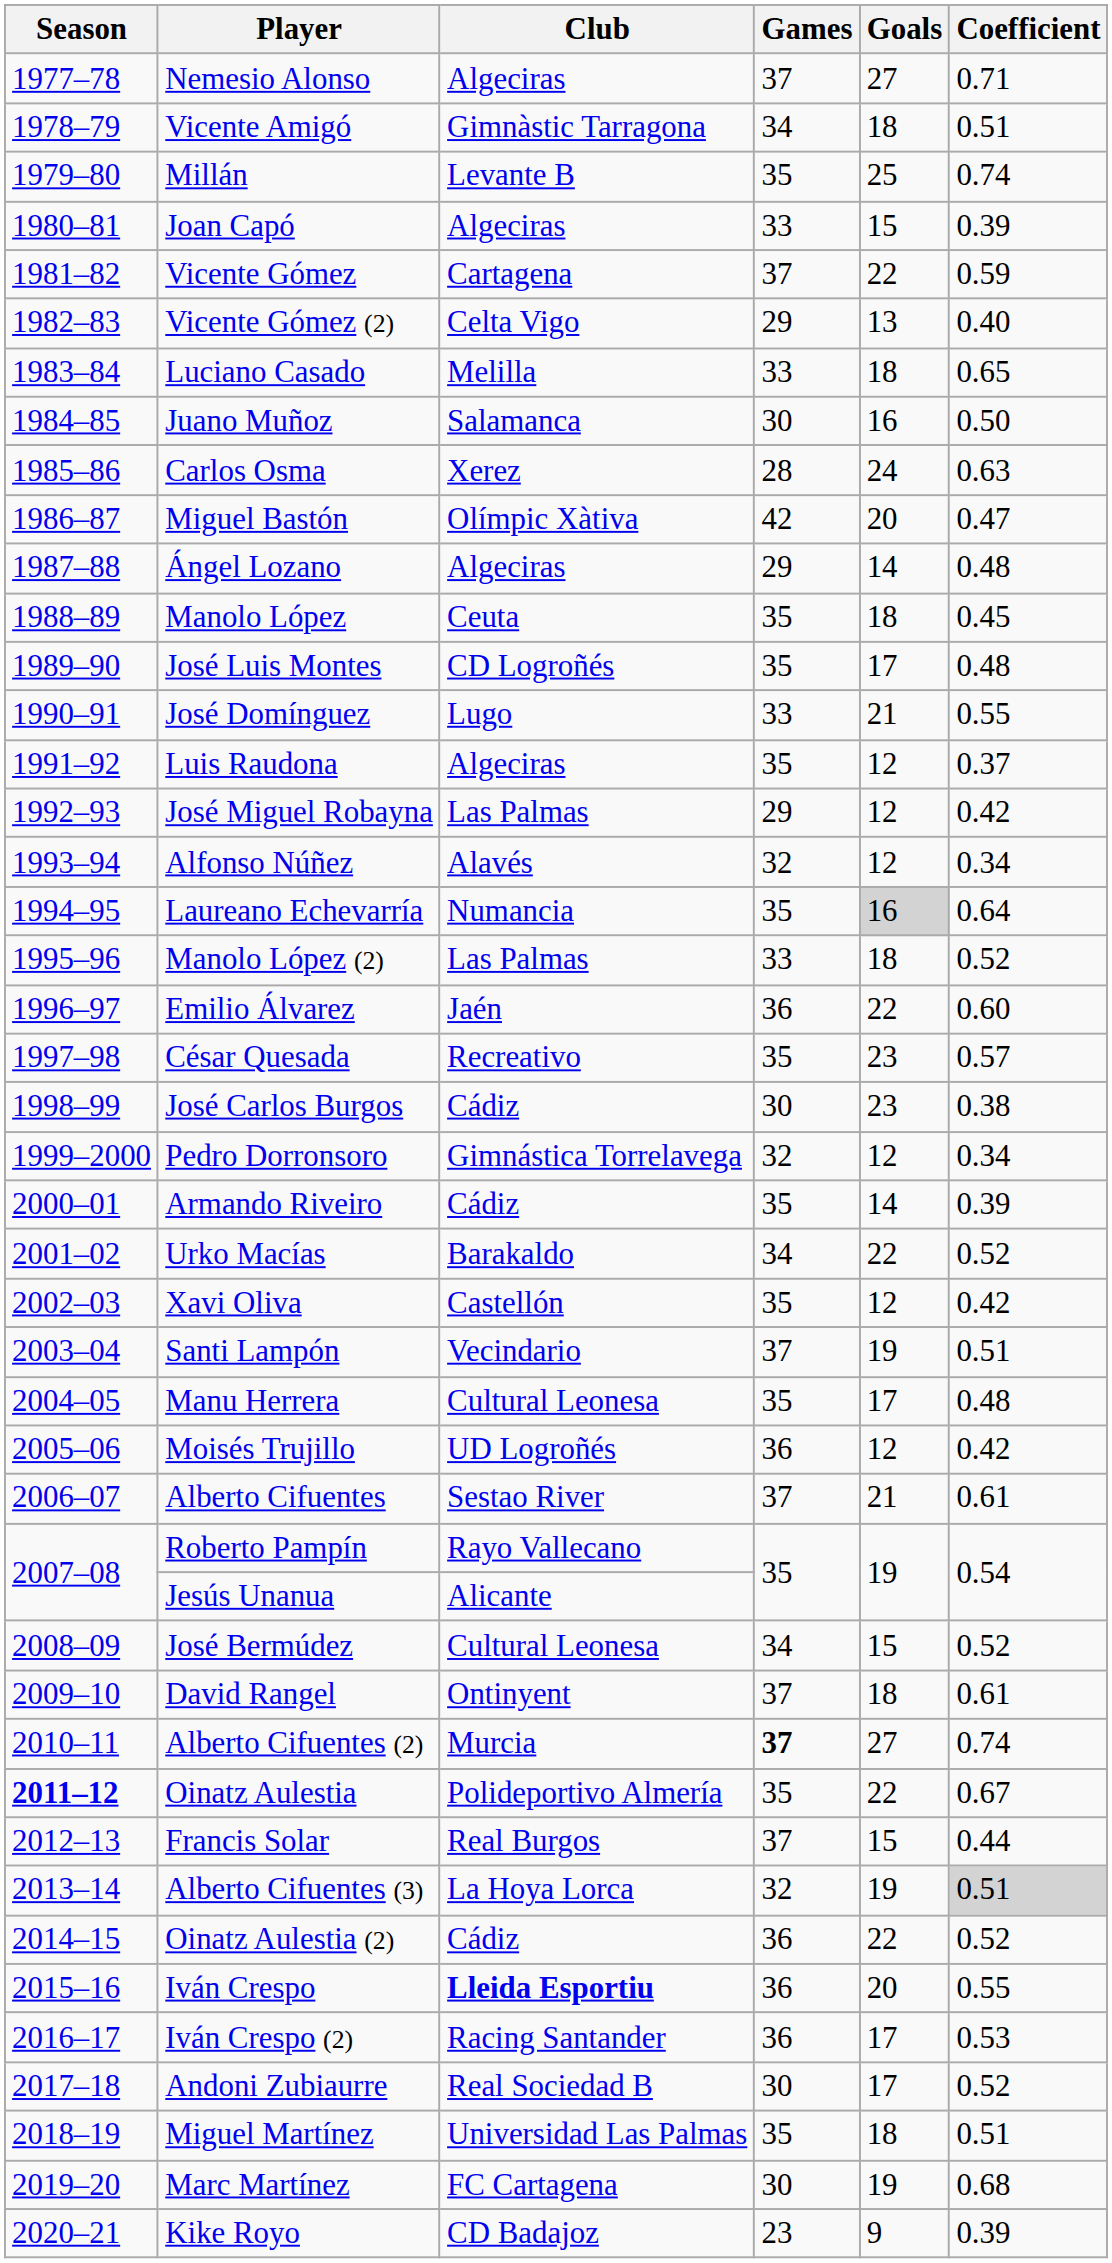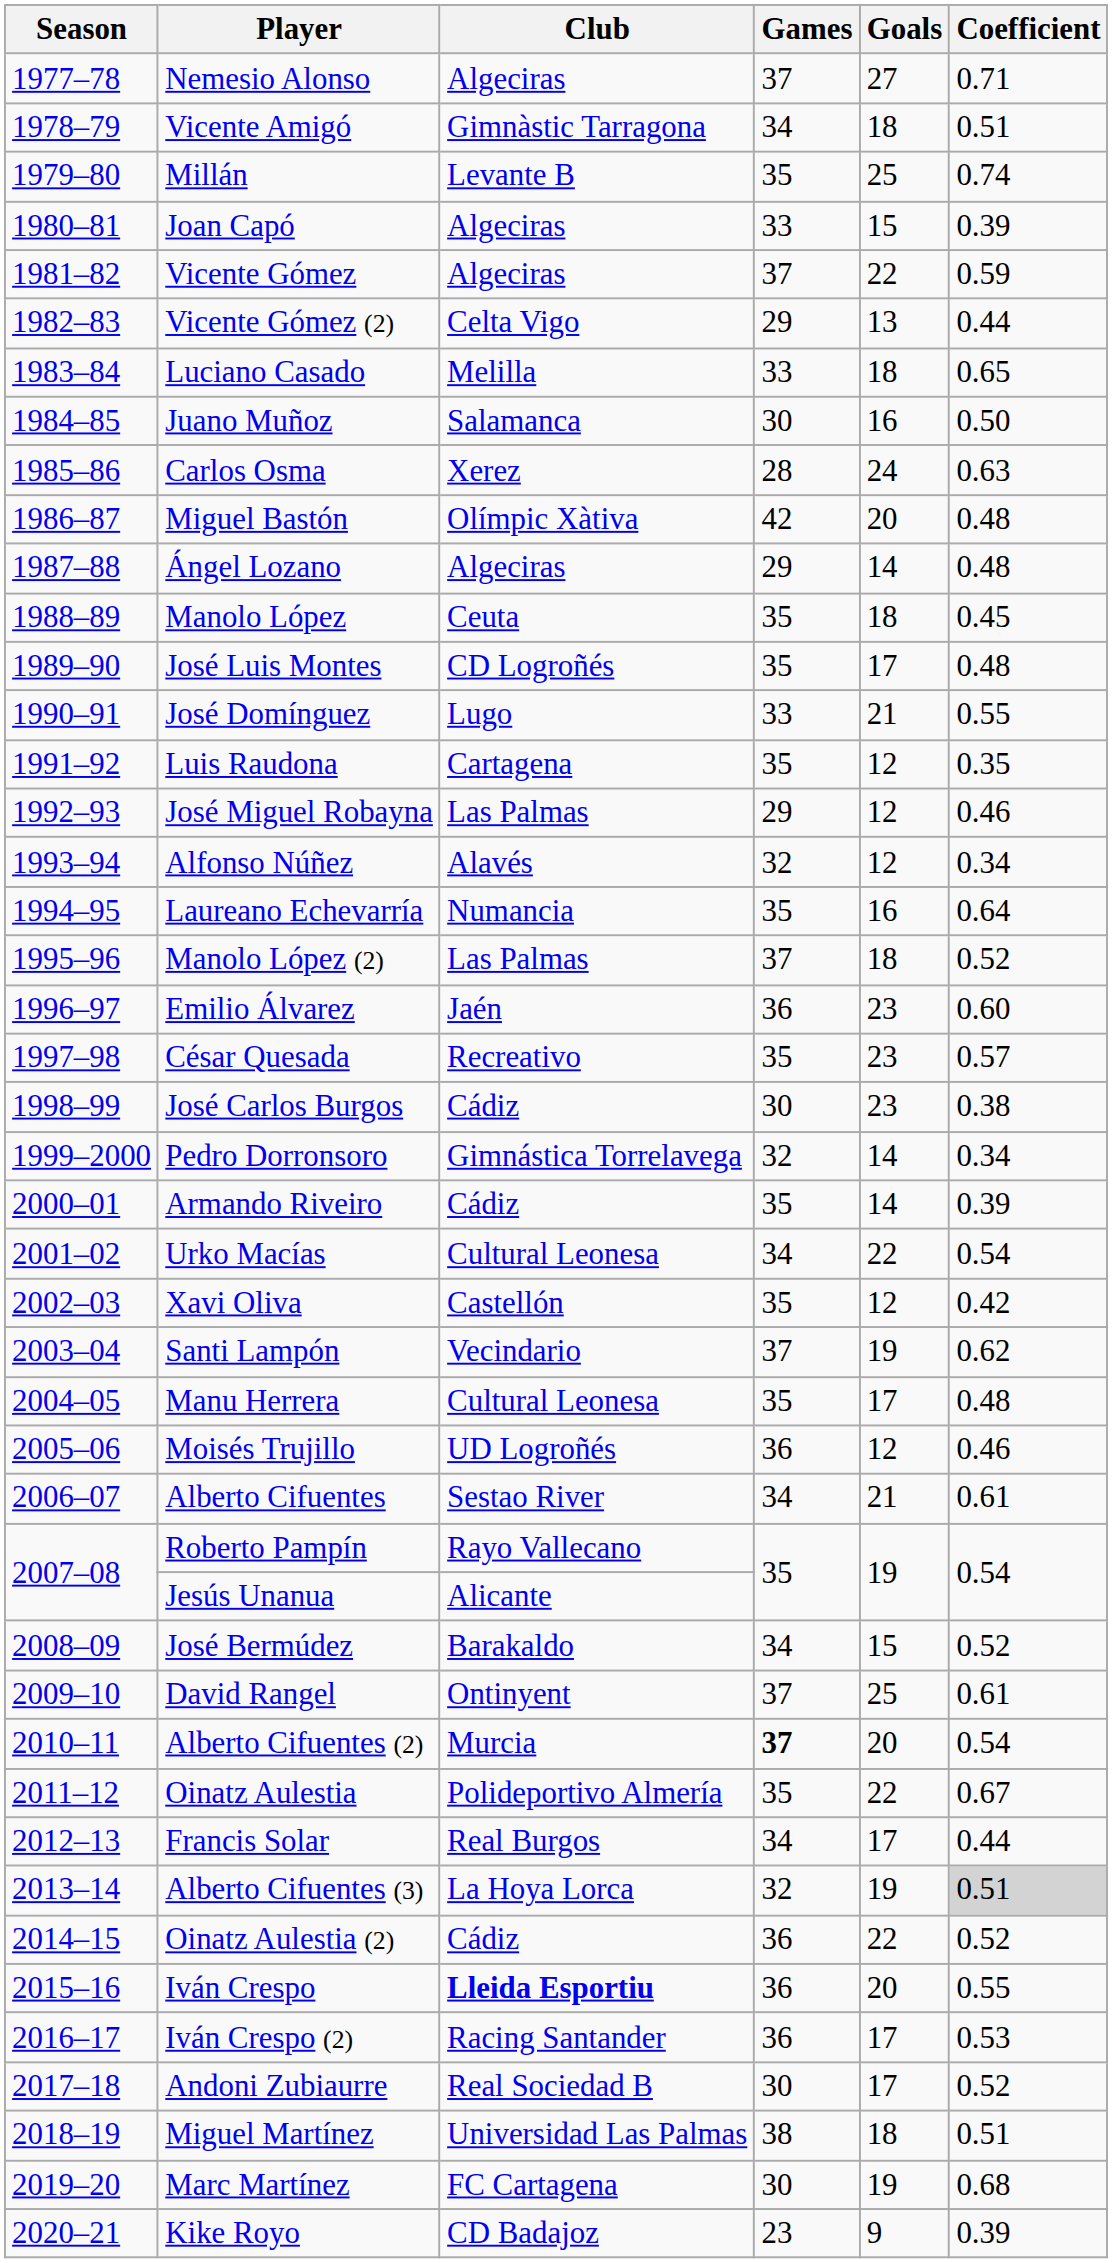Vicente Gómez | Club: Cartagena -> Algeciras
Vicente Gómez (2) | Coefficient: 0.40 -> 0.44
Miguel Bastón | Coefficient: 0.47 -> 0.48
Luis Raudona | Club: Algeciras -> Cartagena
Luis Raudona | Coefficient: 0.37 -> 0.35
José Miguel Robayna | Coefficient: 0.42 -> 0.46
Laureano Echevarría | Goals: lightgrey background -> no background
Manolo López (2) | Games: 33 -> 37
Emilio Álvarez | Goals: 22 -> 23
Pedro Dorronsoro | Goals: 12 -> 14
Urko Macías | Club: Barakaldo -> Cultural Leonesa
Urko Macías | Coefficient: 0.52 -> 0.54
Santi Lampón | Coefficient: 0.51 -> 0.62
Moisés Trujillo | Coefficient: 0.42 -> 0.46
Alberto Cifuentes | Games: 37 -> 34
José Bermúdez | Club: Cultural Leonesa -> Barakaldo
David Rangel | Goals: 18 -> 25
Alberto Cifuentes (2) | Goals: 27 -> 20
Alberto Cifuentes (2) | Coefficient: 0.74 -> 0.54
Oinatz Aulestia | Season: bold -> normal
Francis Solar | Games: 37 -> 34
Francis Solar | Goals: 15 -> 17
Miguel Martínez | Games: 35 -> 38
